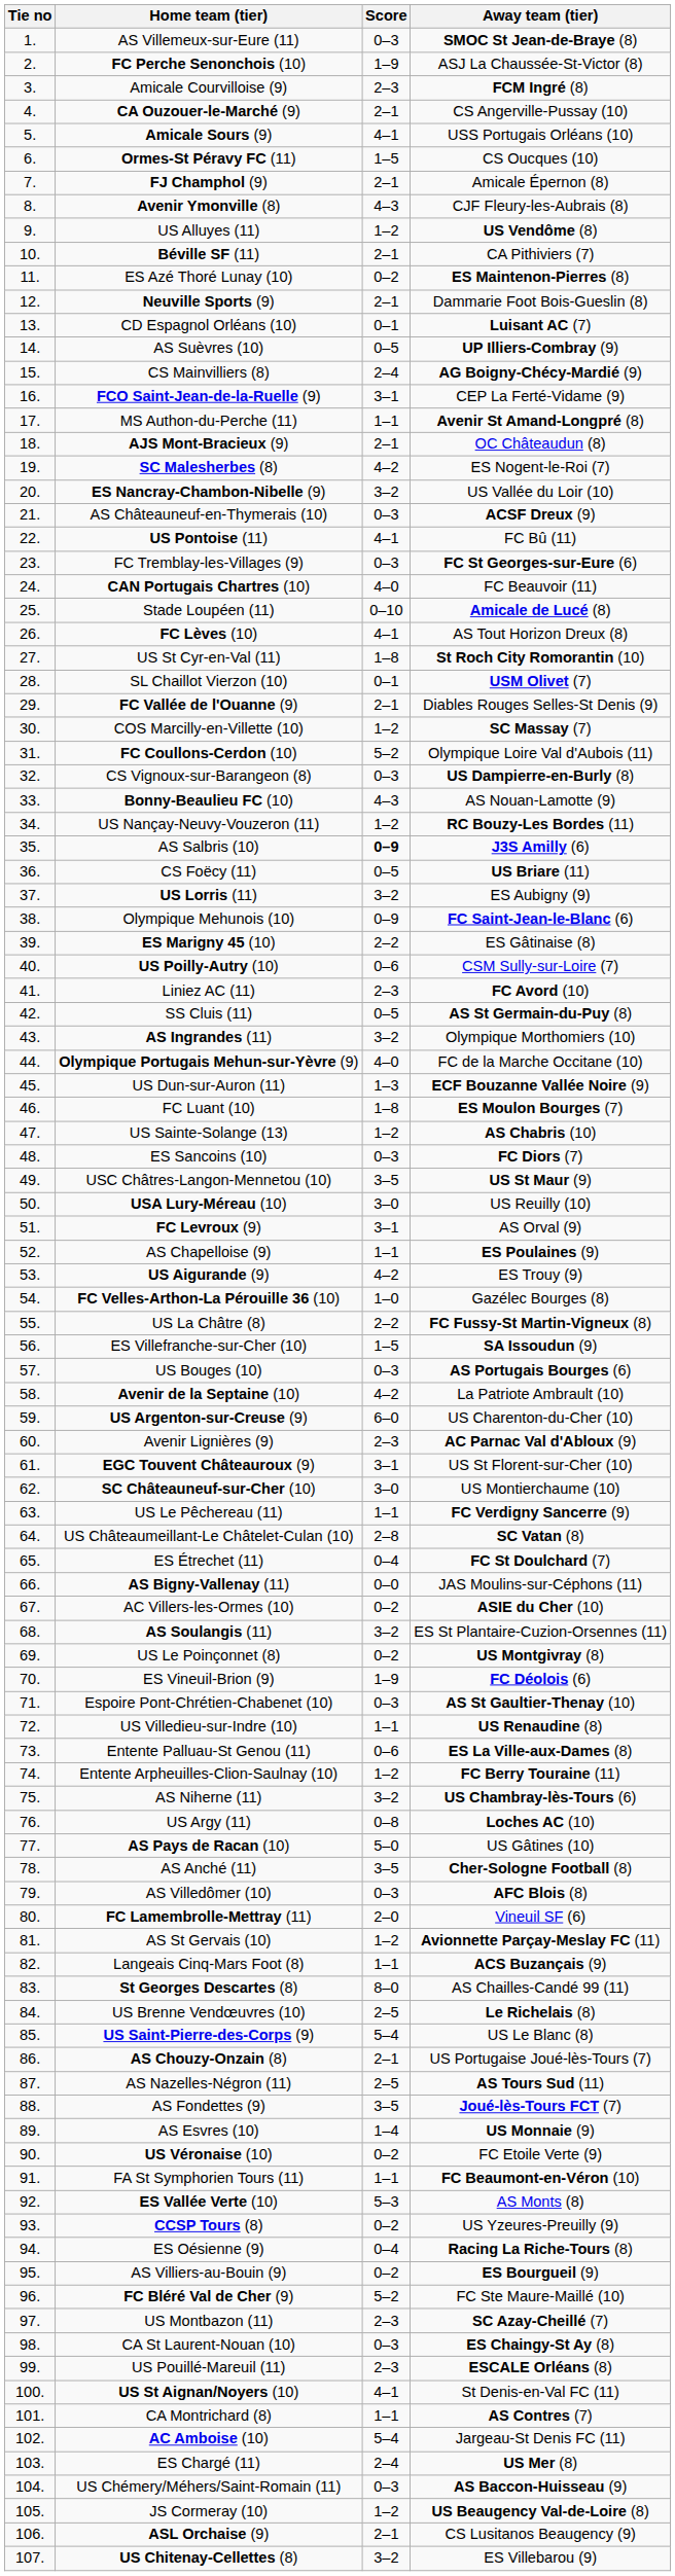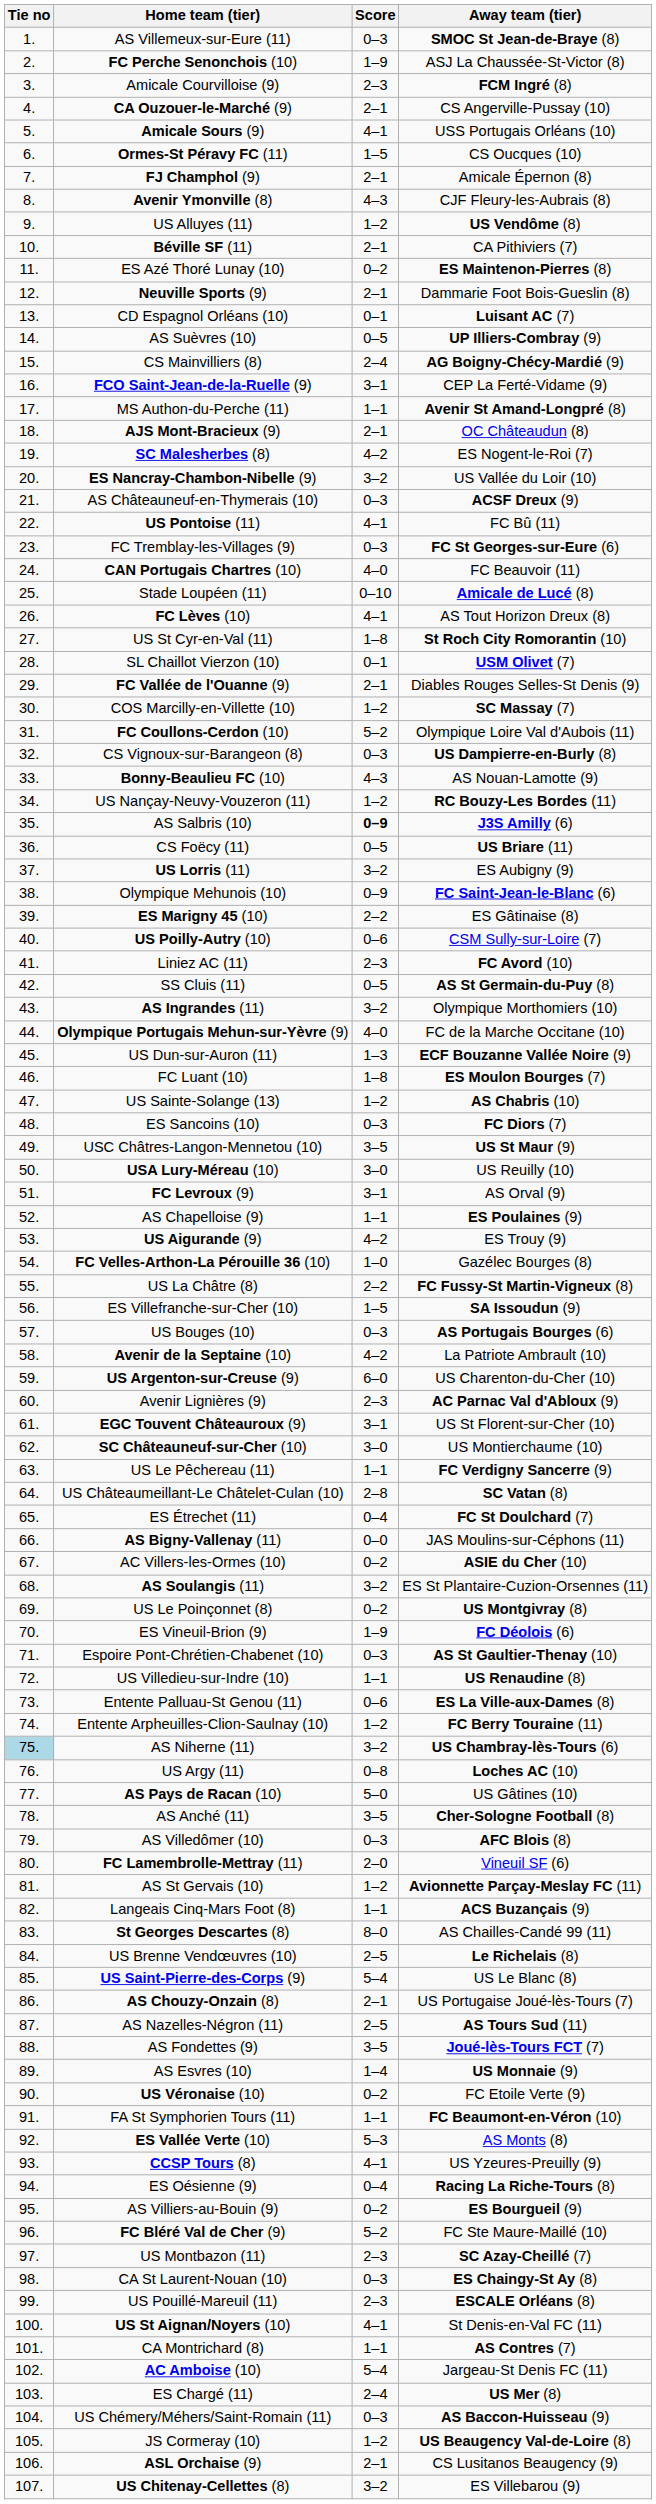AS Niherne (11) | Tie no: no background -> lightblue background
CCSP Tours (8) | Score: 0–2 -> 4–1
